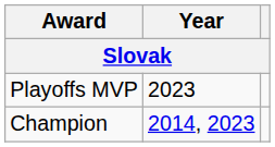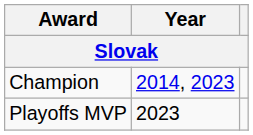rows swapped: Champion <-> Playoffs MVP
